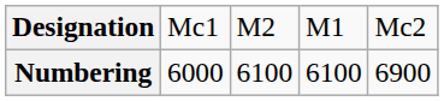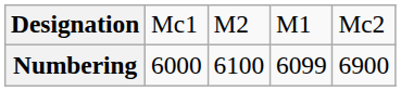Numbering | column 4: 6100 -> 6099
